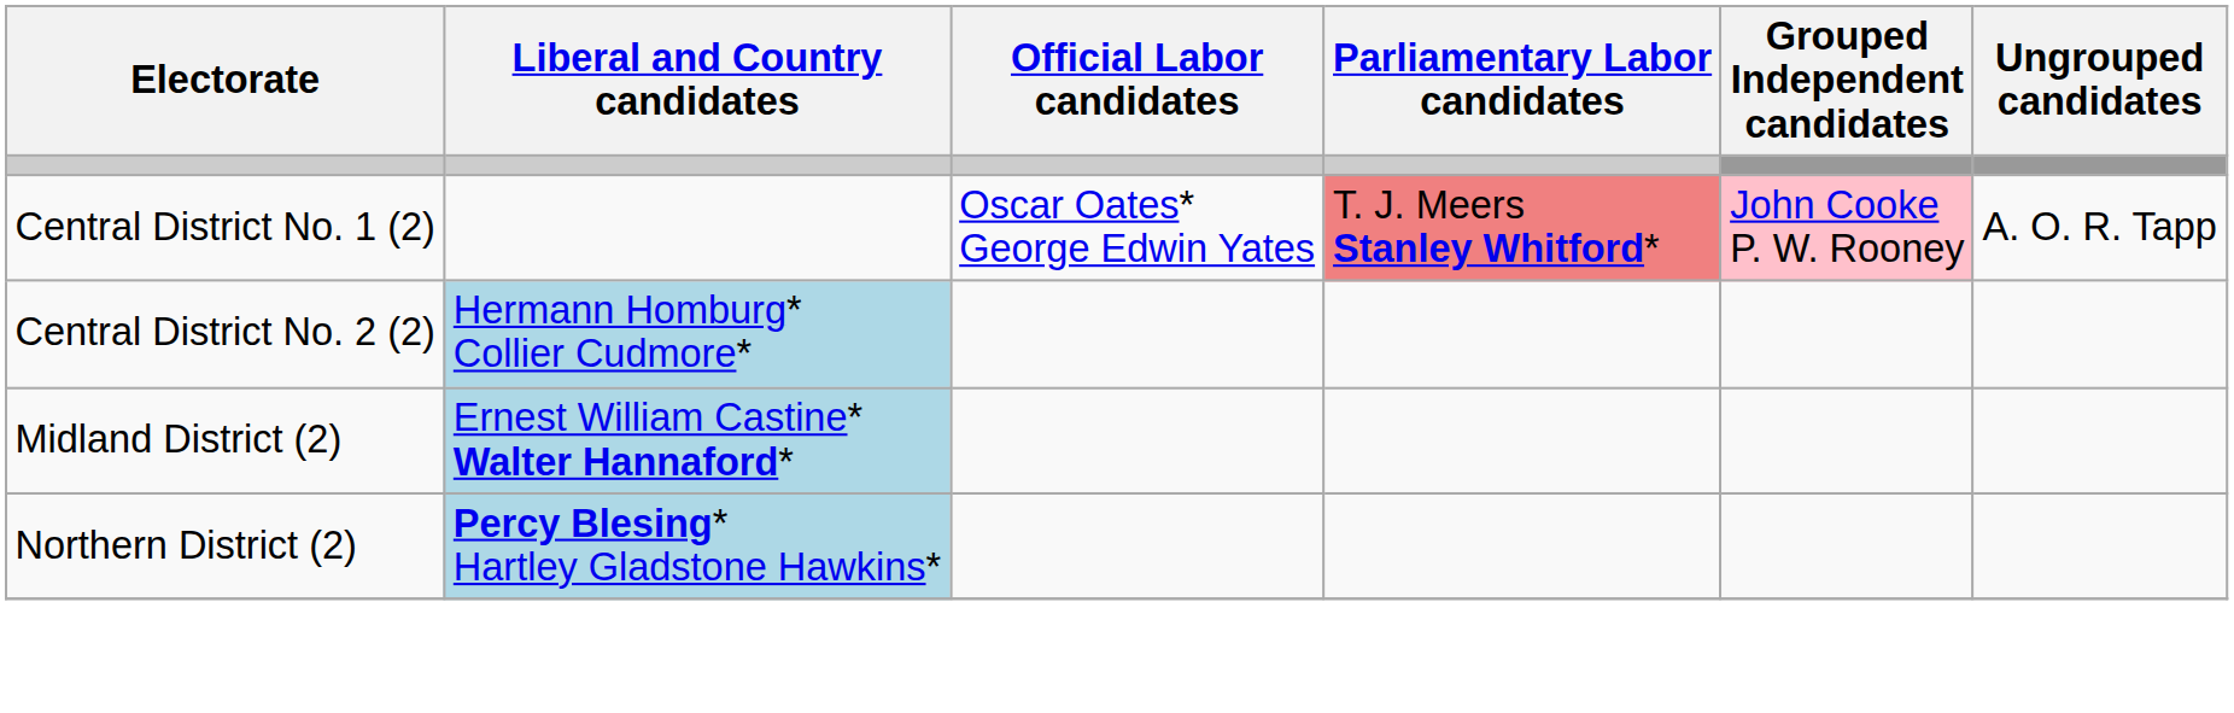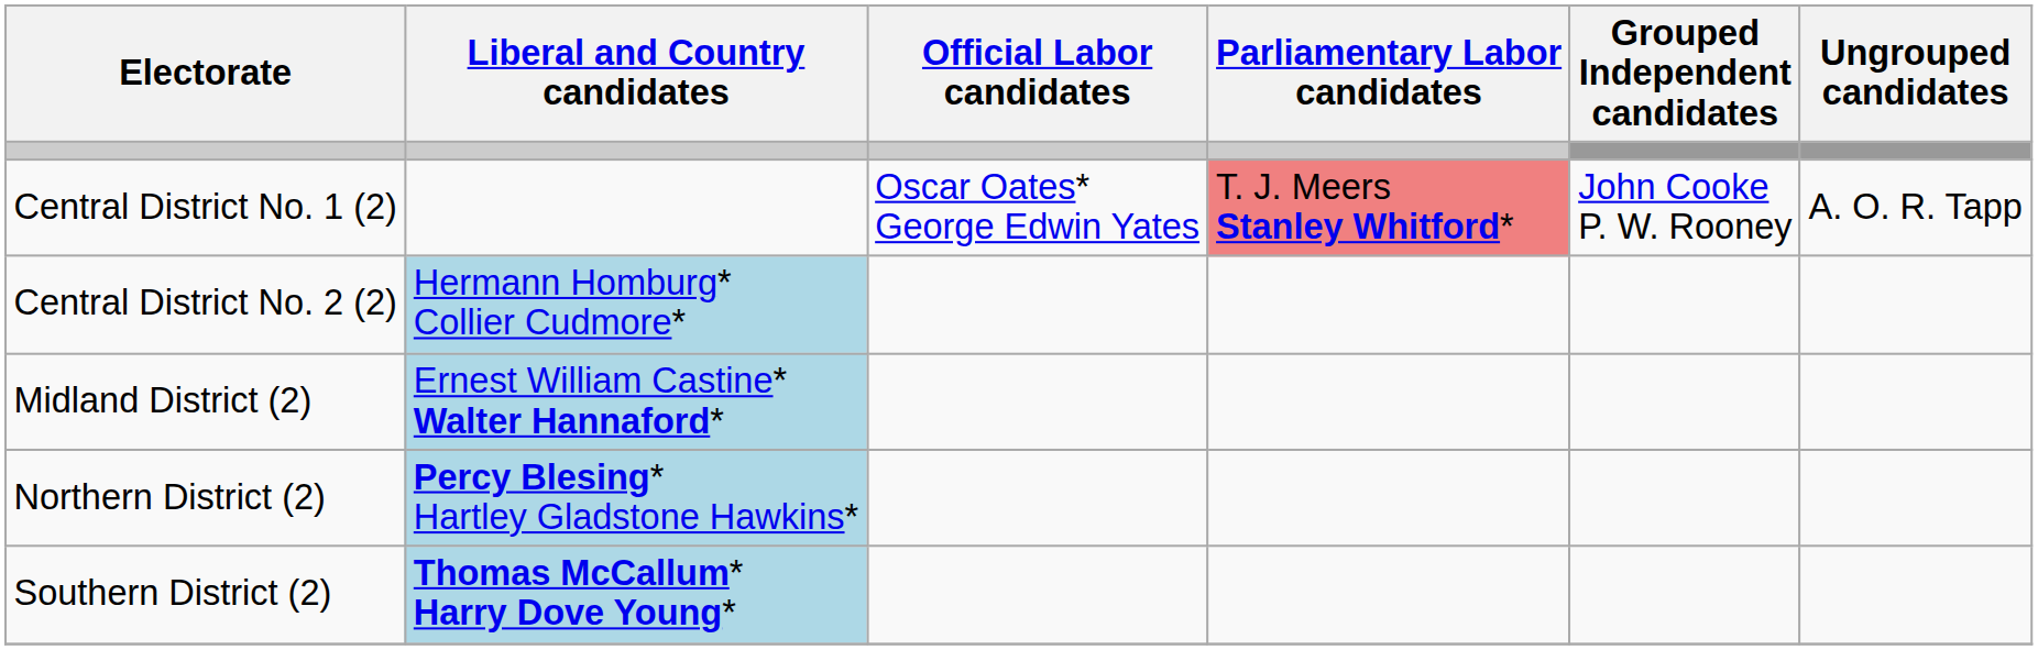Central District No. 1 (2) | Grouped Independent candidates: pink background -> no background
+ row: Southern District (2) | Thomas McCallum* Harry Dove Young*
